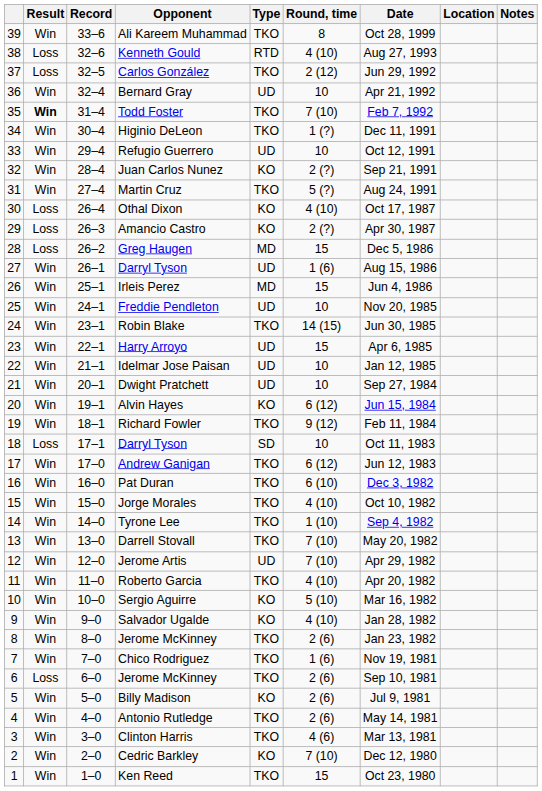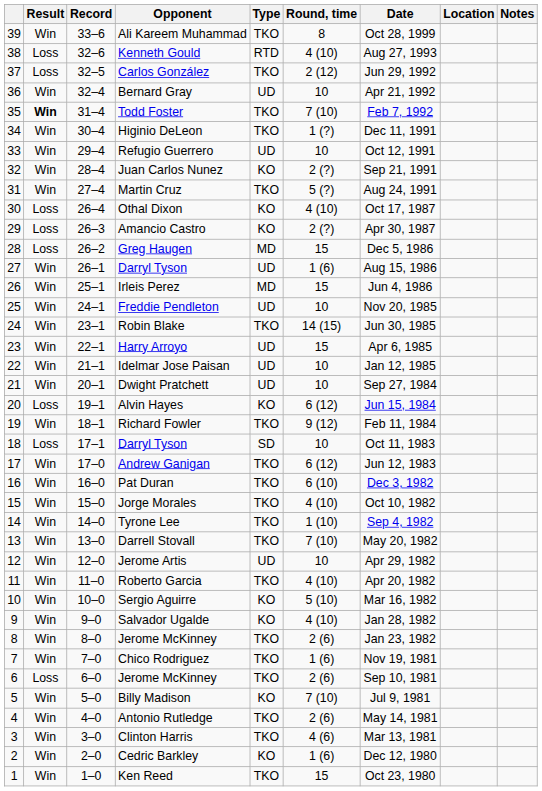Alvin Hayes | Result: Win -> Loss
Jerome Artis | Round, time: 7 (10) -> 10
Billy Madison | Round, time: 2 (6) -> 7 (10)
Cedric Barkley | Round, time: 7 (10) -> 1 (6)
